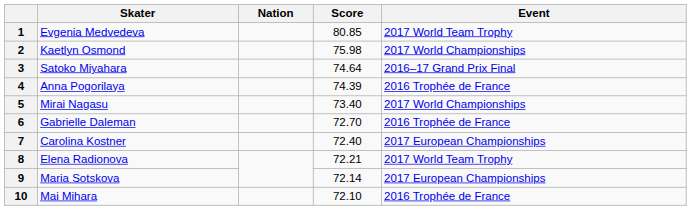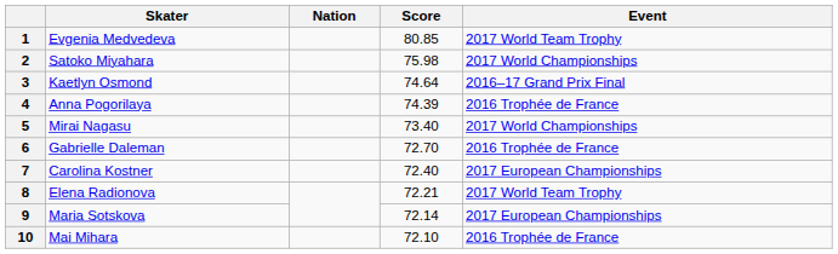2 | Skater: Kaetlyn Osmond -> Satoko Miyahara
3 | Skater: Satoko Miyahara -> Kaetlyn Osmond
